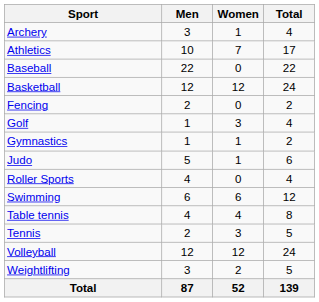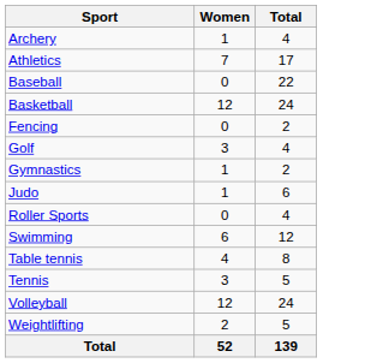- column: Men | 3 | 10 | 22 | 12 | 2 | 1 | 1 | 5 | 4 | 6 | 4 | 2 | 12 | 3 | 87
